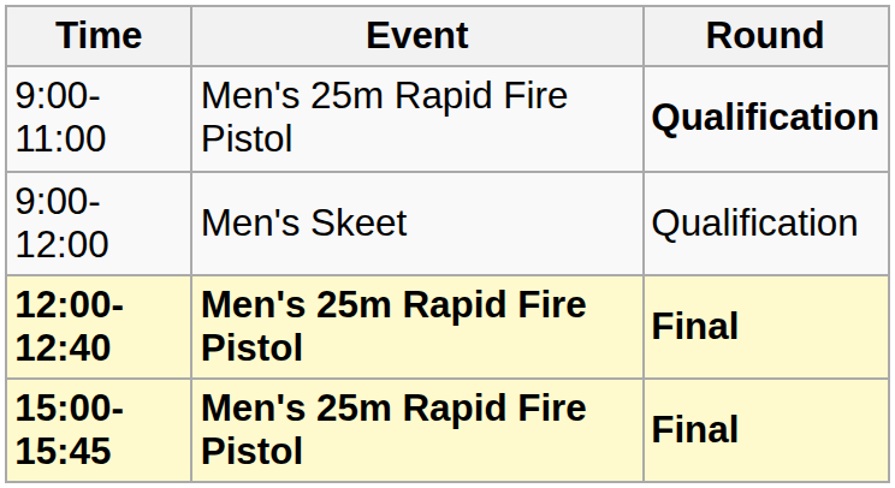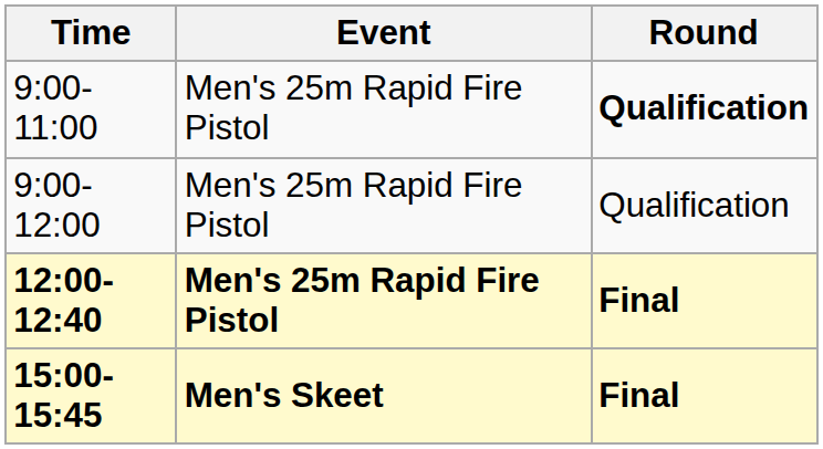9:00-12:00 | Event: Men's Skeet -> Men's 25m Rapid Fire Pistol
15:00-15:45 | Event: Men's 25m Rapid Fire Pistol -> Men's Skeet
